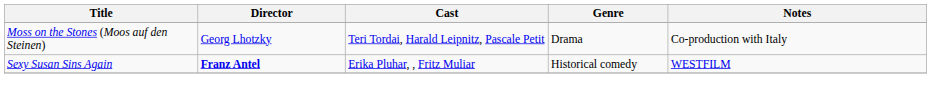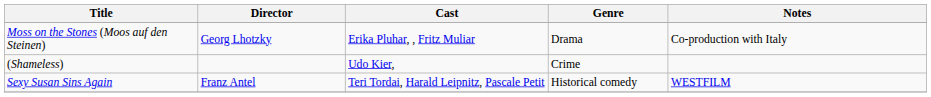Moss on the Stones (Moos auf den Steinen) | Cast: Teri Tordai, Harald Leipnitz, Pascale Petit -> Erika Pluhar, , Fritz Muliar
+ row: (Shameless) | Udo Kier, | Crime
Sexy Susan Sins Again | Director: bold -> normal
Sexy Susan Sins Again | Cast: Erika Pluhar, , Fritz Muliar -> Teri Tordai, Harald Leipnitz, Pascale Petit
